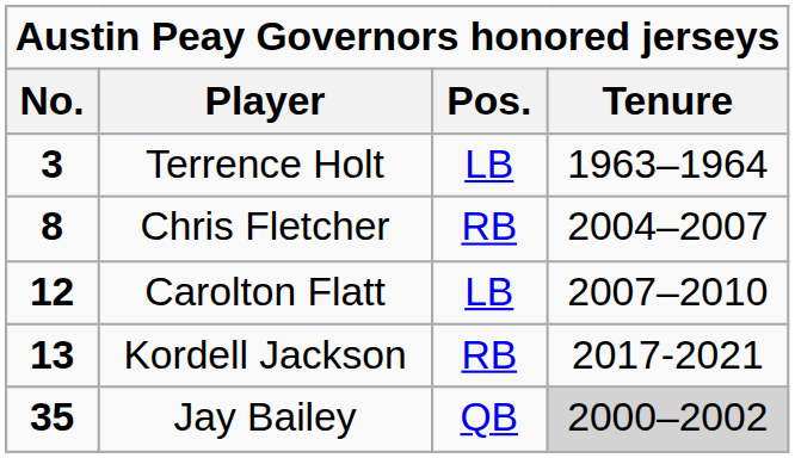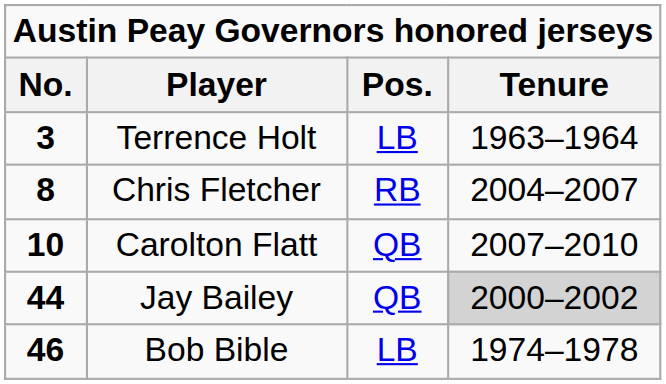Carolton Flatt | No.: 12 -> 10
Carolton Flatt | Pos.: LB -> QB
- row: 13 | Kordell Jackson | RB | 2017-2021
Jay Bailey | No.: 35 -> 44
+ row: 46 | Bob Bible | LB | 1974–1978
